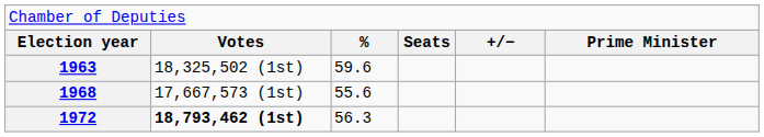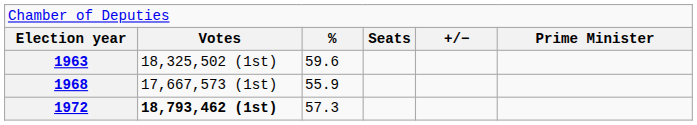1968 | column 3: 55.6 -> 55.9
1972 | column 3: 56.3 -> 57.3
